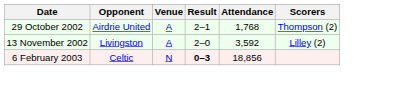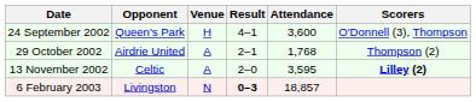+ row: 24 September 2002 | Queen's Park | H | 4–1 | 3,600 | O'Donnell (3), Thompson
13 November 2002 | Opponent: Livingston -> Celtic
13 November 2002 | Attendance: 3,592 -> 3,595
13 November 2002 | Scorers: normal -> bold
6 February 2003 | Opponent: Celtic -> Livingston
6 February 2003 | Attendance: 18,856 -> 18,857
